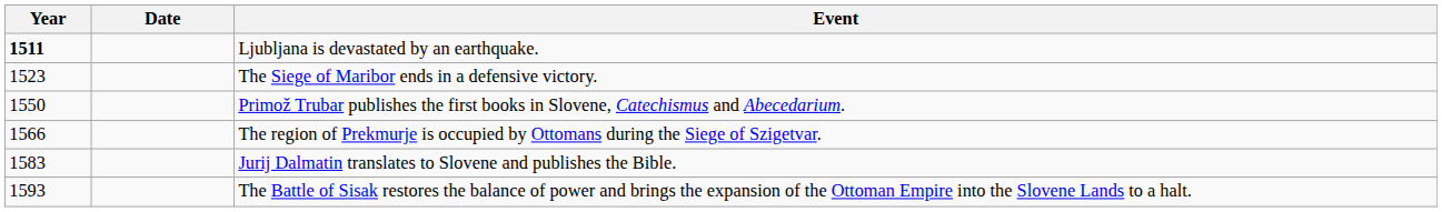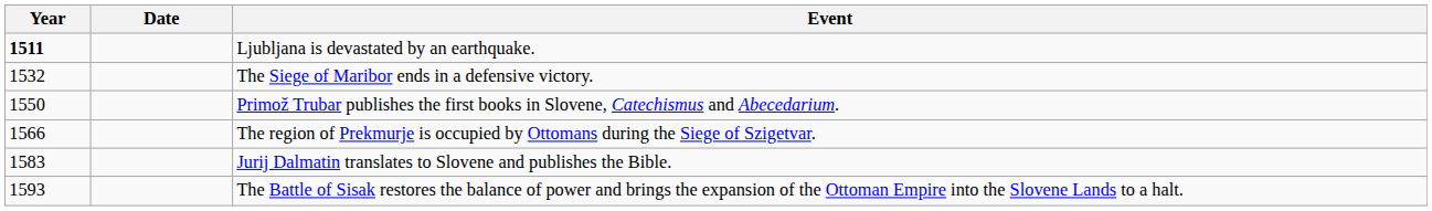The Siege of Maribor ends in a defensive victory. | Year: 1523 -> 1532
